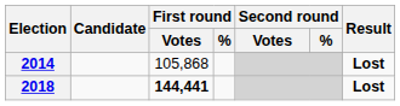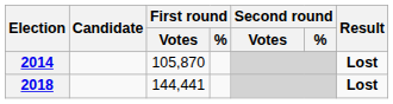2014 | First round / Votes: 105,868 -> 105,870
2018 | First round / Votes: bold -> normal
